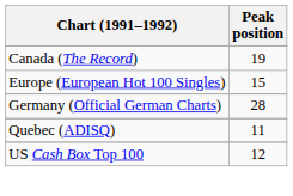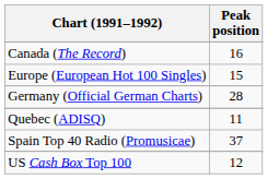Canada (The Record) | Peak position: 19 -> 16
+ row: Spain Top 40 Radio (Promusicae) | 37
